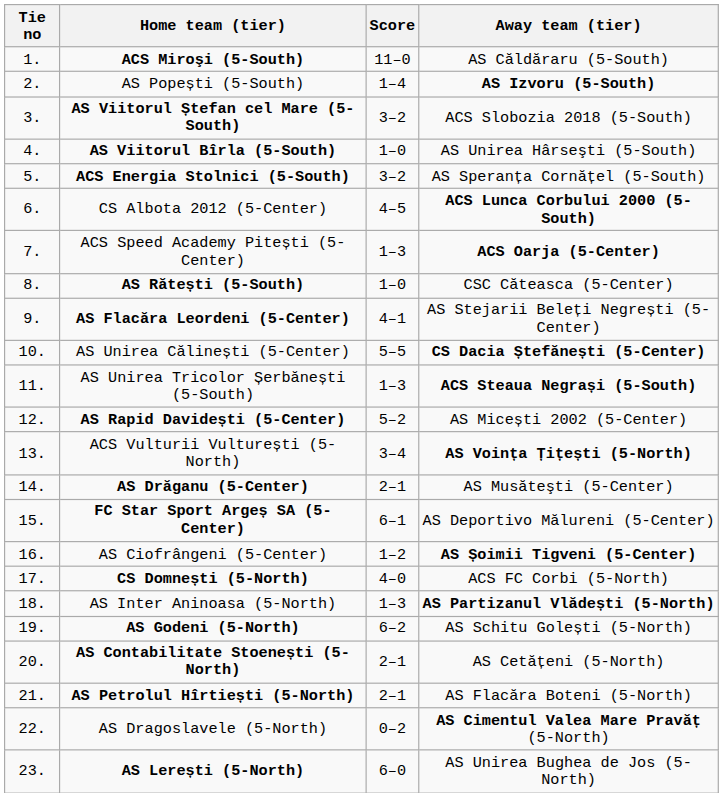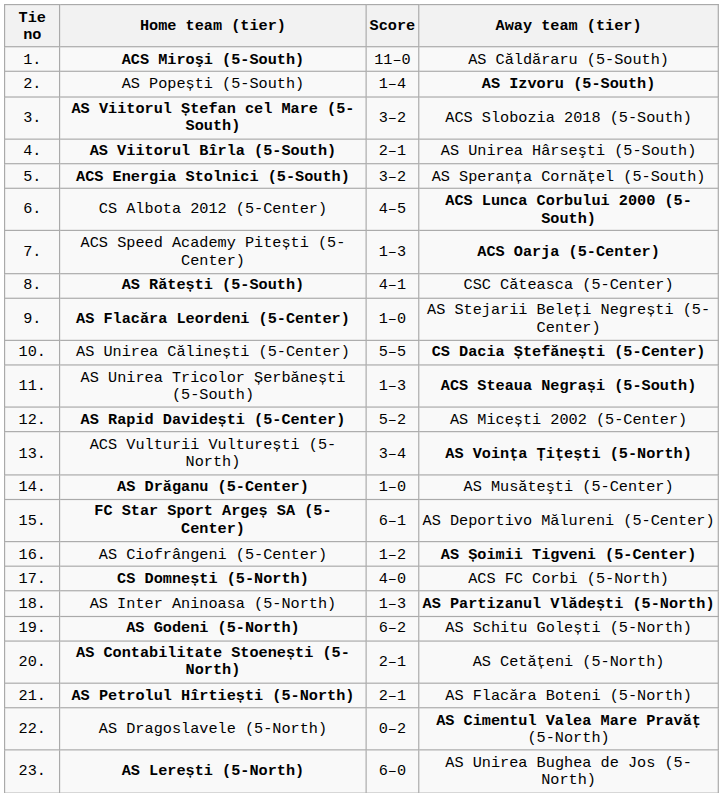AS Viitorul Bîrla (5-South) | Score: 1–0 -> 2–1
AS Rătești (5-South) | Score: 1–0 -> 4–1
AS Flacăra Leordeni (5-Center) | Score: 4–1 -> 1–0
AS Drăganu (5-Center) | Score: 2–1 -> 1–0
